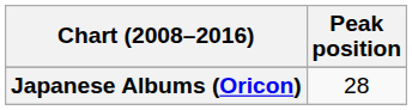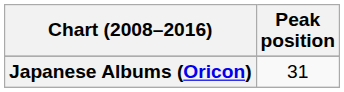Japanese Albums (Oricon) | Peak position: 28 -> 31
